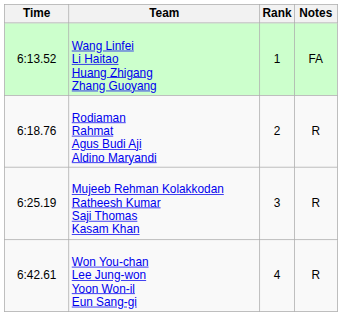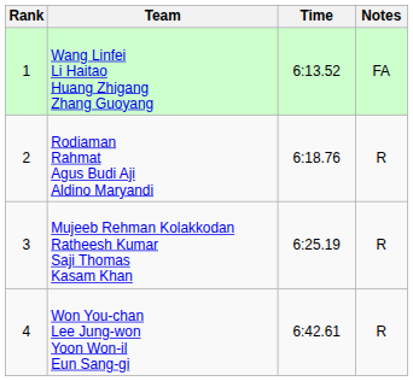columns swapped: Rank <-> Time
